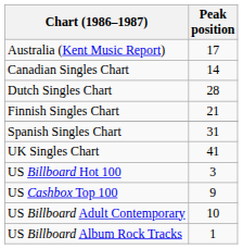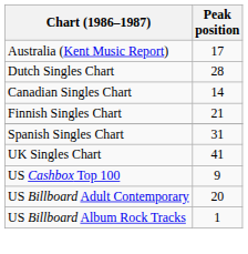rows swapped: Canadian Singles Chart <-> Dutch Singles Chart
- row: US Billboard Hot 100 | 3
US Billboard Adult Contemporary | Peak position: 10 -> 20
